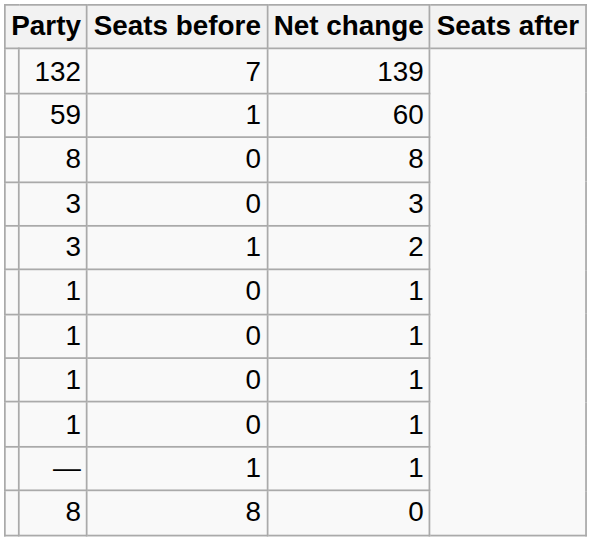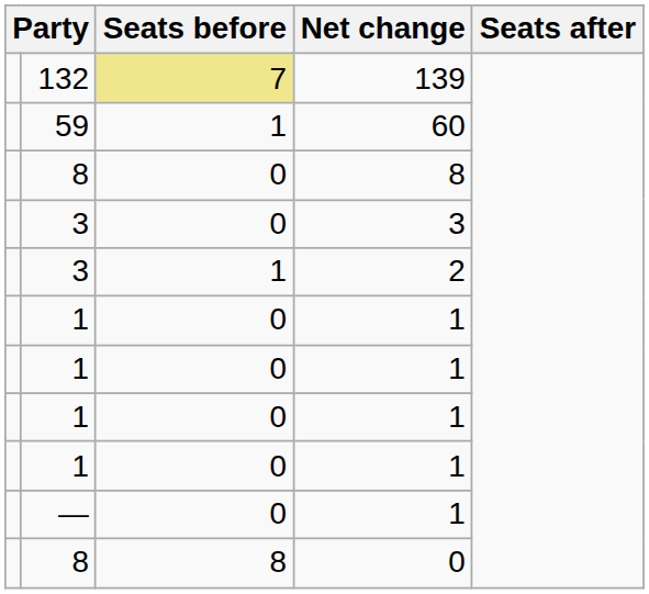139 | Seats before: no background -> khaki background
— / 1 | Seats before: 1 -> 0
